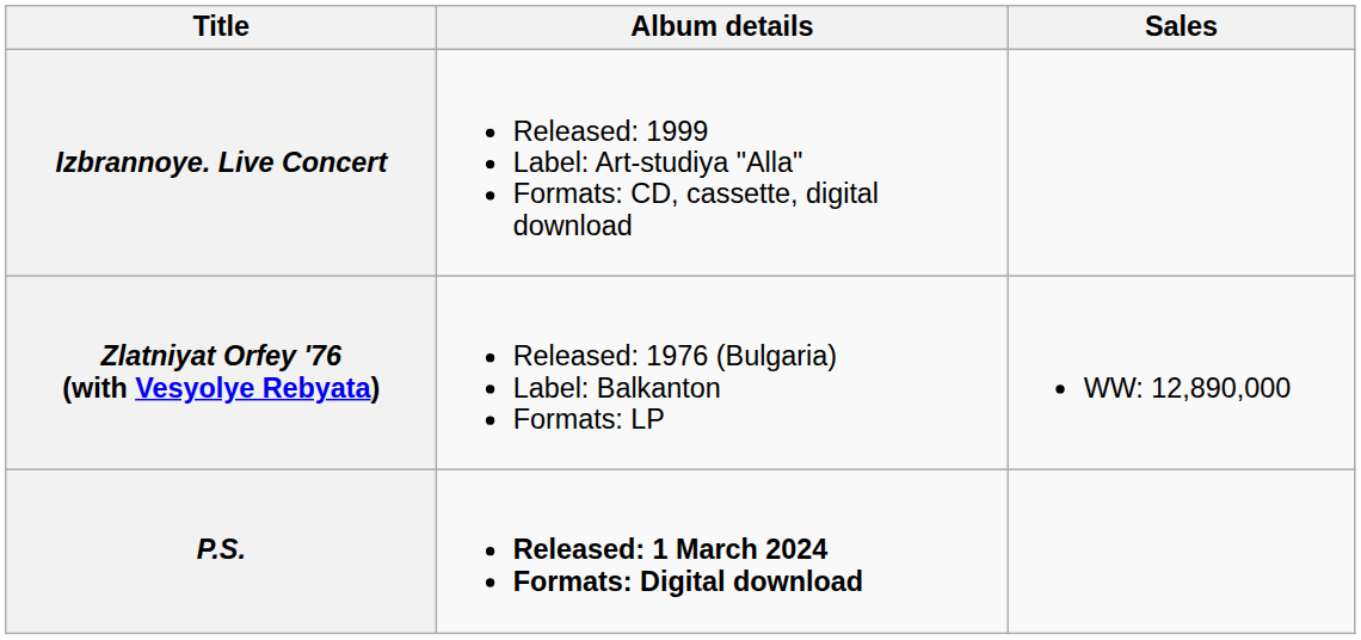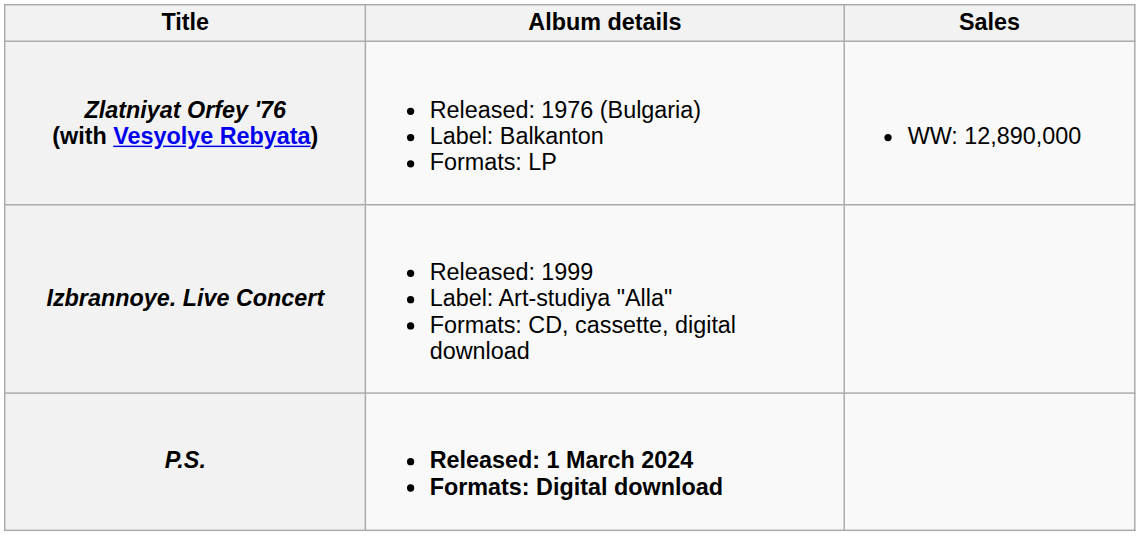rows swapped: Zlatniyat Orfey '76 (with Vesyolye Rebyata) <-> Izbrannoye. Live Concert
